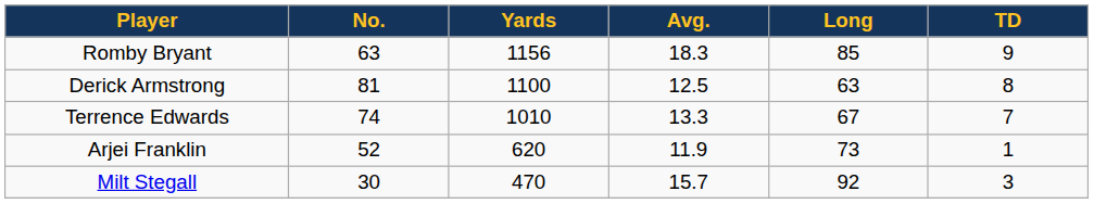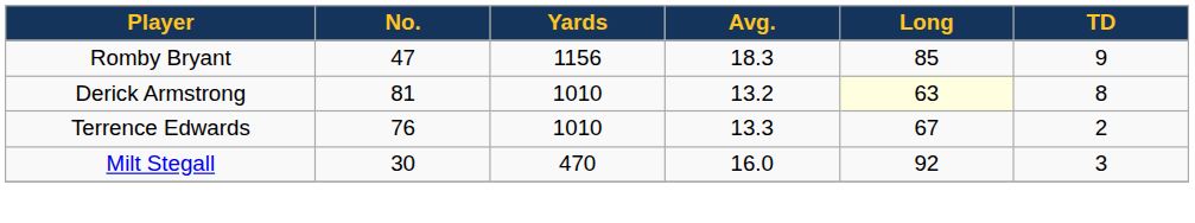Romby Bryant | No.: 63 -> 47
Derick Armstrong | Yards: 1100 -> 1010
Derick Armstrong | Avg.: 12.5 -> 13.2
Derick Armstrong | Long: no background -> lightyellow background
Terrence Edwards | No.: 74 -> 76
Terrence Edwards | TD: 7 -> 2
- row: Arjei Franklin | 52 | 620 | 11.9 | 73 | 1
Milt Stegall | Avg.: 15.7 -> 16.0
